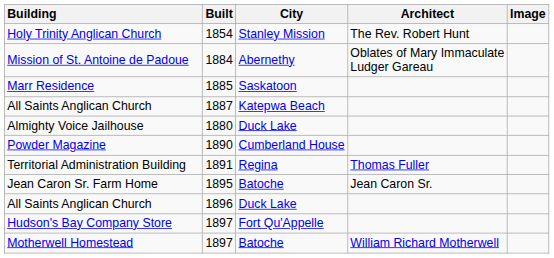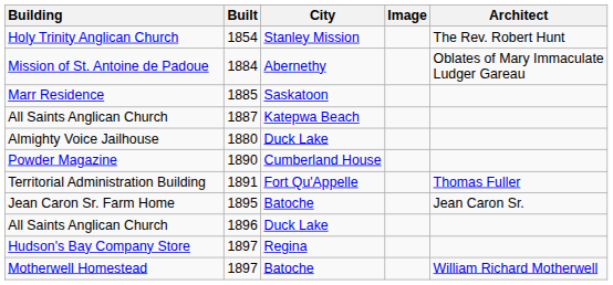columns swapped: Architect <-> Image
Territorial Administration Building | City: Regina -> Fort Qu'Appelle
Hudson's Bay Company Store | City: Fort Qu'Appelle -> Regina
